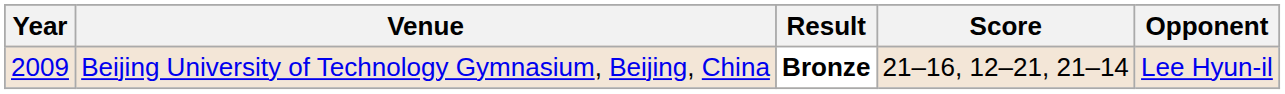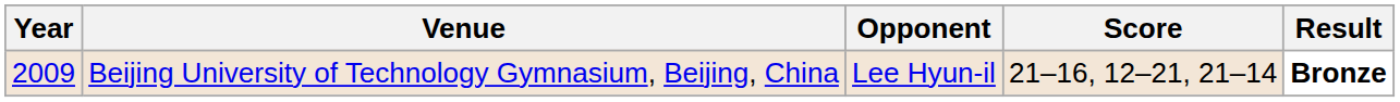columns swapped: Opponent <-> Result
